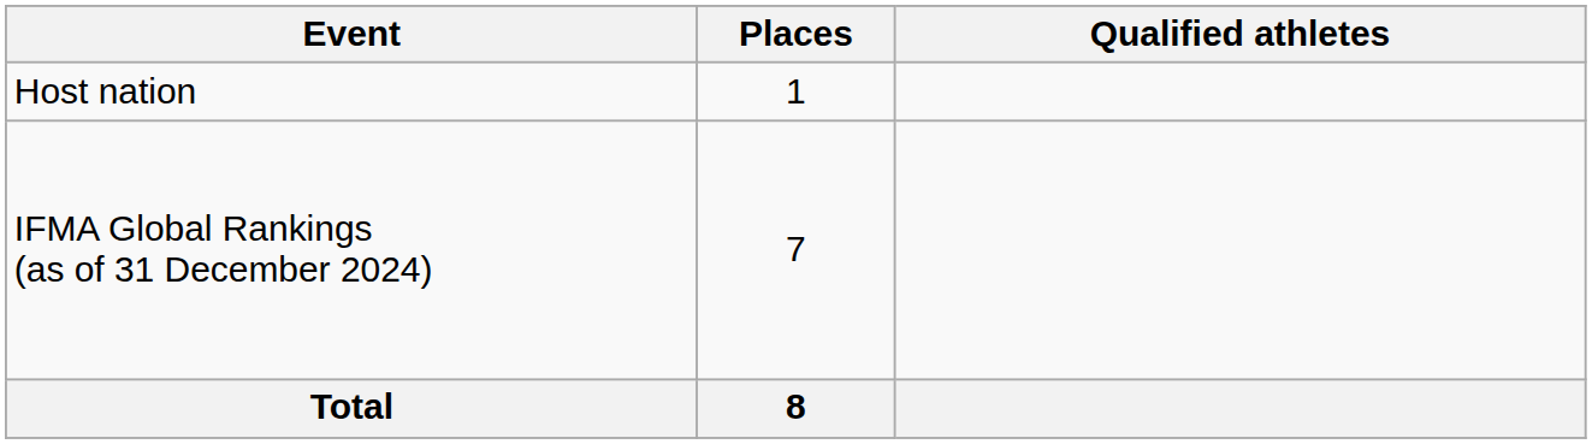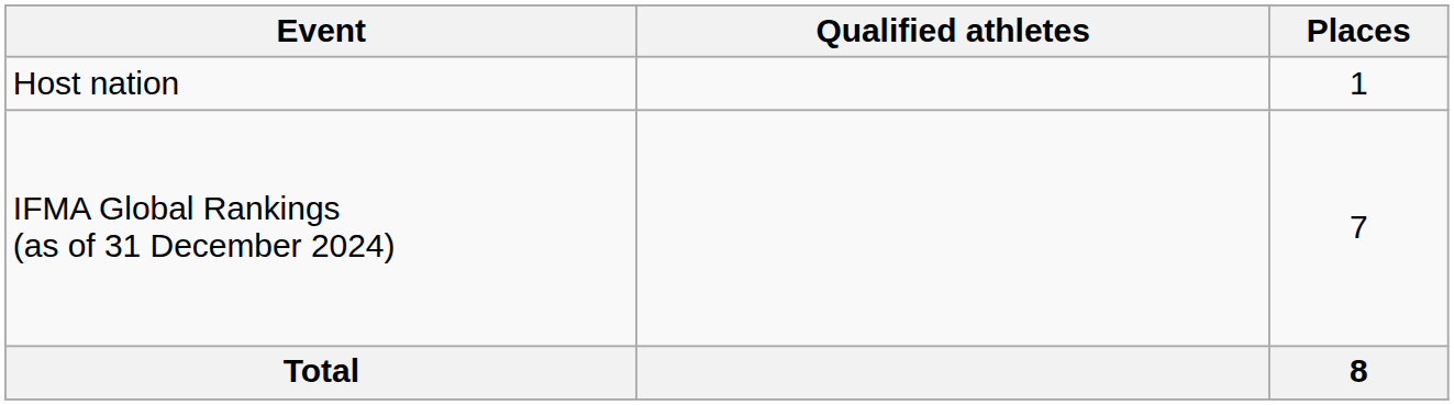columns swapped: Places <-> Qualified athletes
